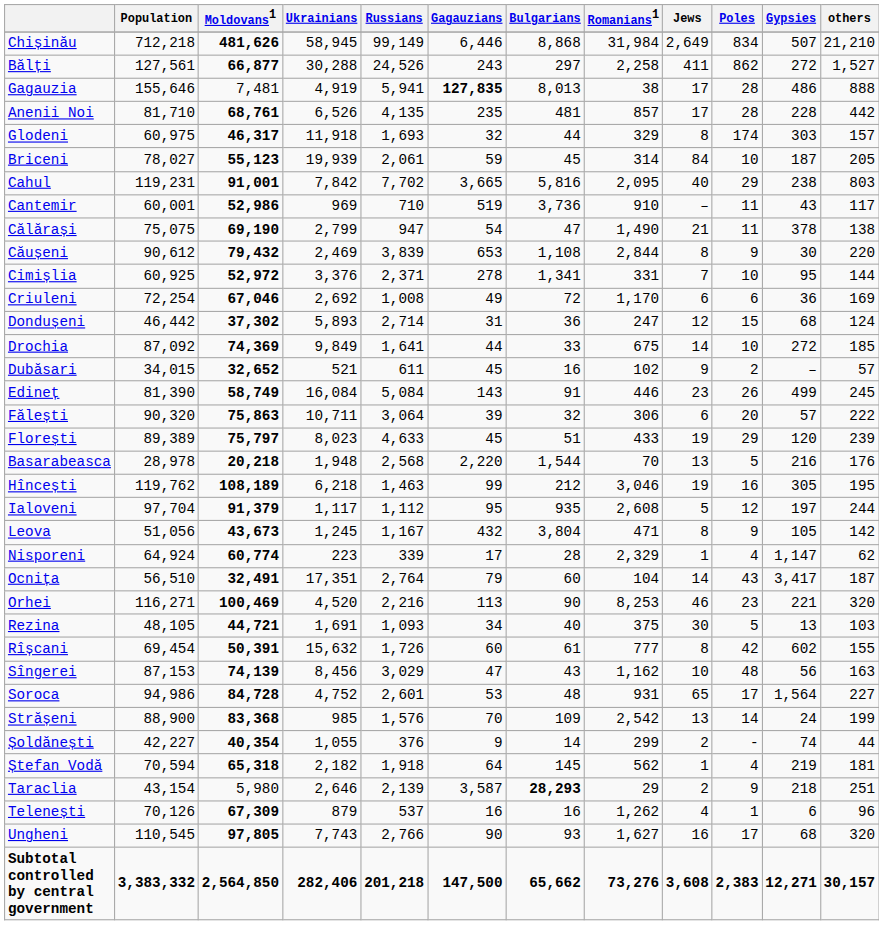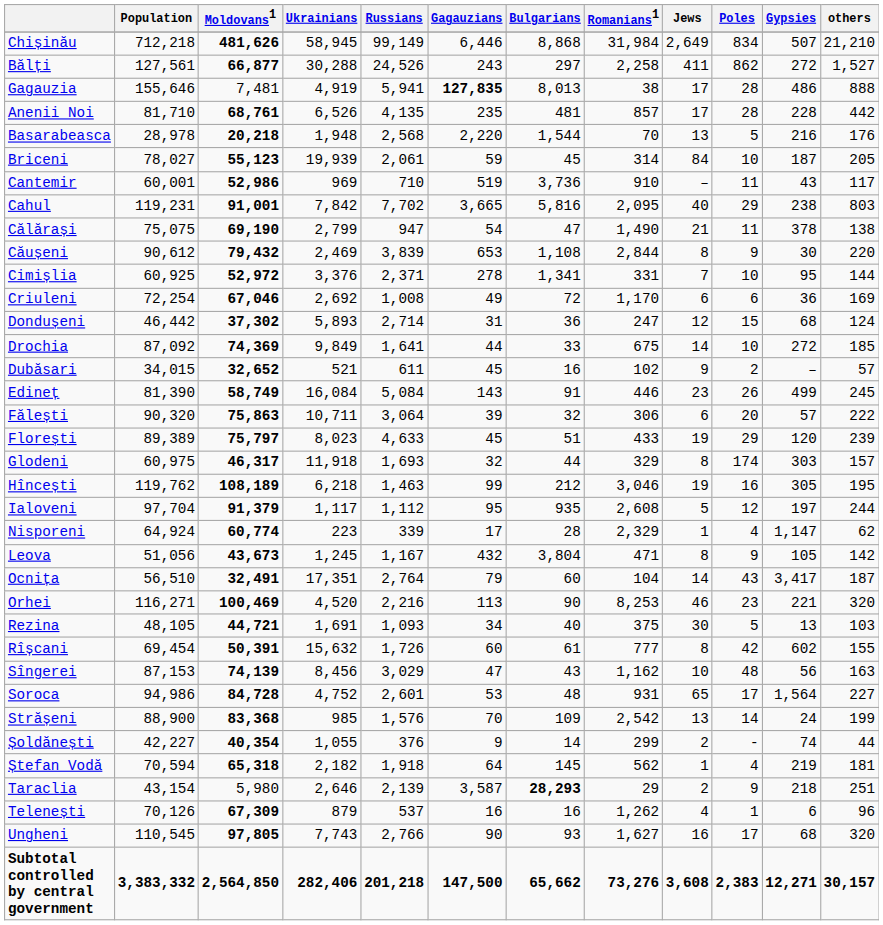rows swapped: Basarabeasca <-> Glodeni
rows swapped: Cahul <-> Cantemir
rows swapped: Leova <-> Nisporeni
